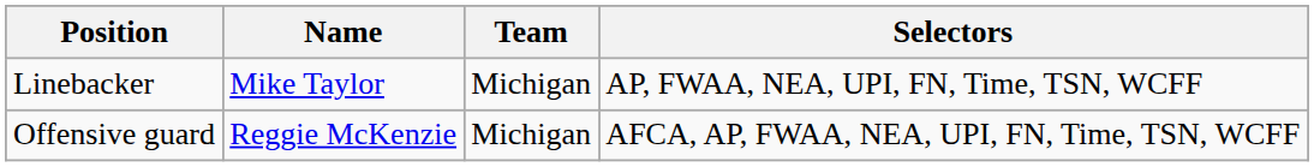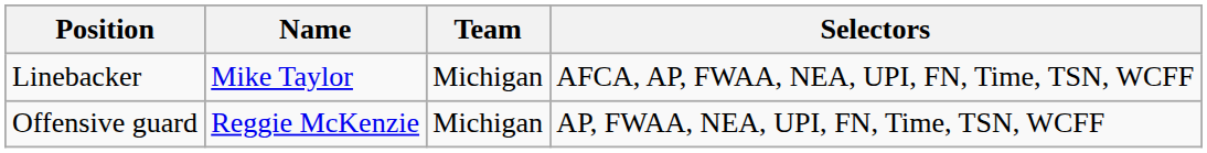Linebacker | Selectors: AP, FWAA, NEA, UPI, FN, Time, TSN, WCFF -> AFCA, AP, FWAA, NEA, UPI, FN, Time, TSN, WCFF
Offensive guard | Selectors: AFCA, AP, FWAA, NEA, UPI, FN, Time, TSN, WCFF -> AP, FWAA, NEA, UPI, FN, Time, TSN, WCFF
